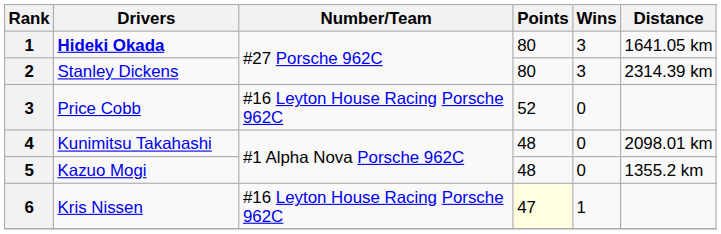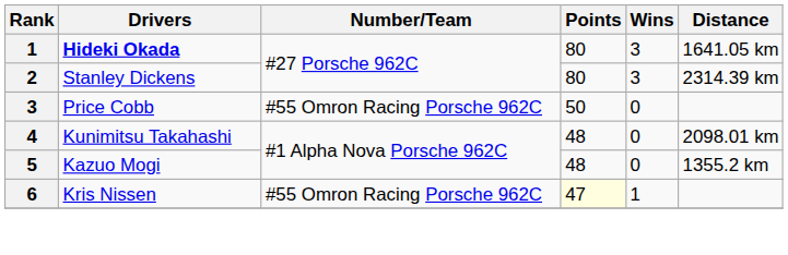Price Cobb | Number/Team: #16 Leyton House Racing Porsche 962C -> #55 Omron Racing Porsche 962C
Price Cobb | Points: 52 -> 50
Kris Nissen | Number/Team: #16 Leyton House Racing Porsche 962C -> #55 Omron Racing Porsche 962C
